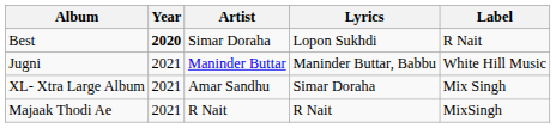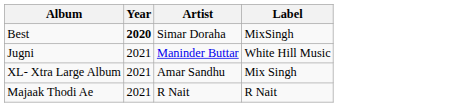- column: Lyrics | Lopon Sukhdi | Maninder Buttar, Babbu | Simar Doraha | R Nait
Best | Label: R Nait -> MixSingh
Majaak Thodi Ae | Label: MixSingh -> R Nait
